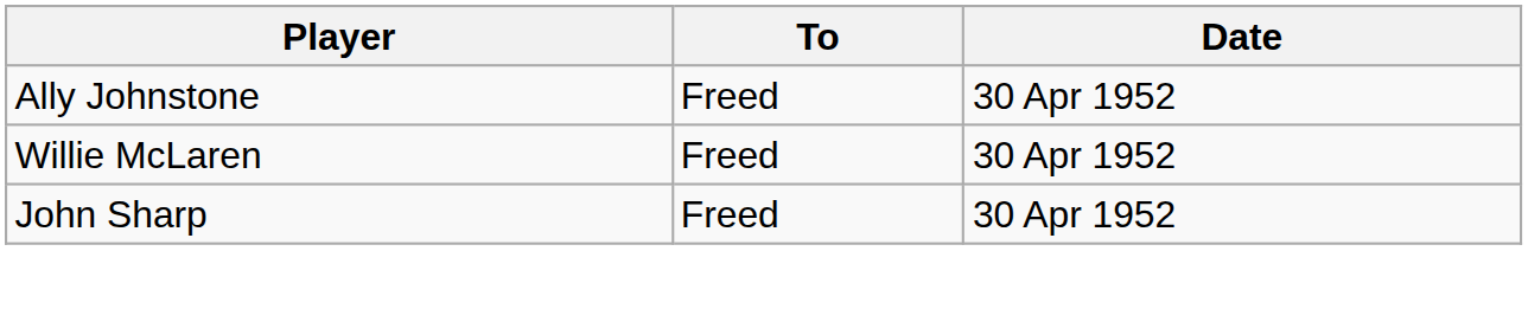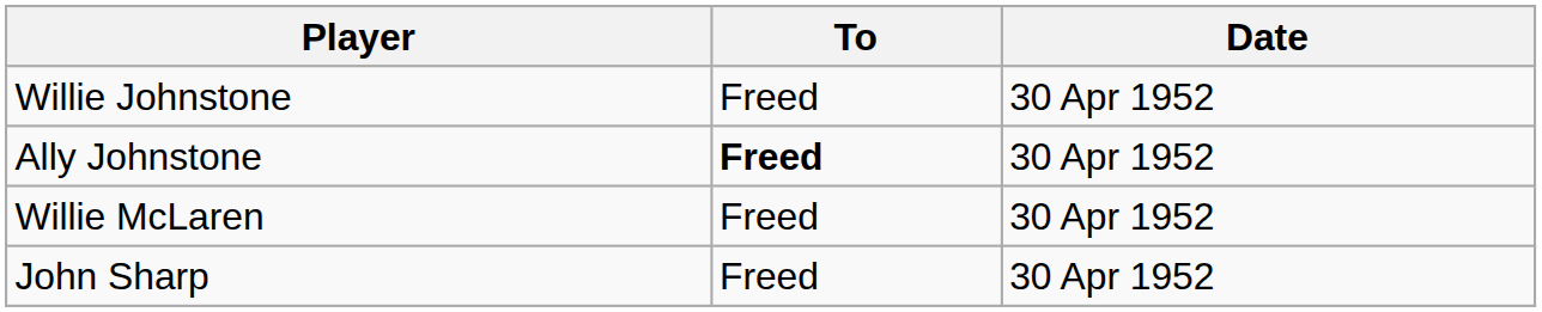+ row: Willie Johnstone | Freed | 30 Apr 1952
Ally Johnstone | To: normal -> bold
